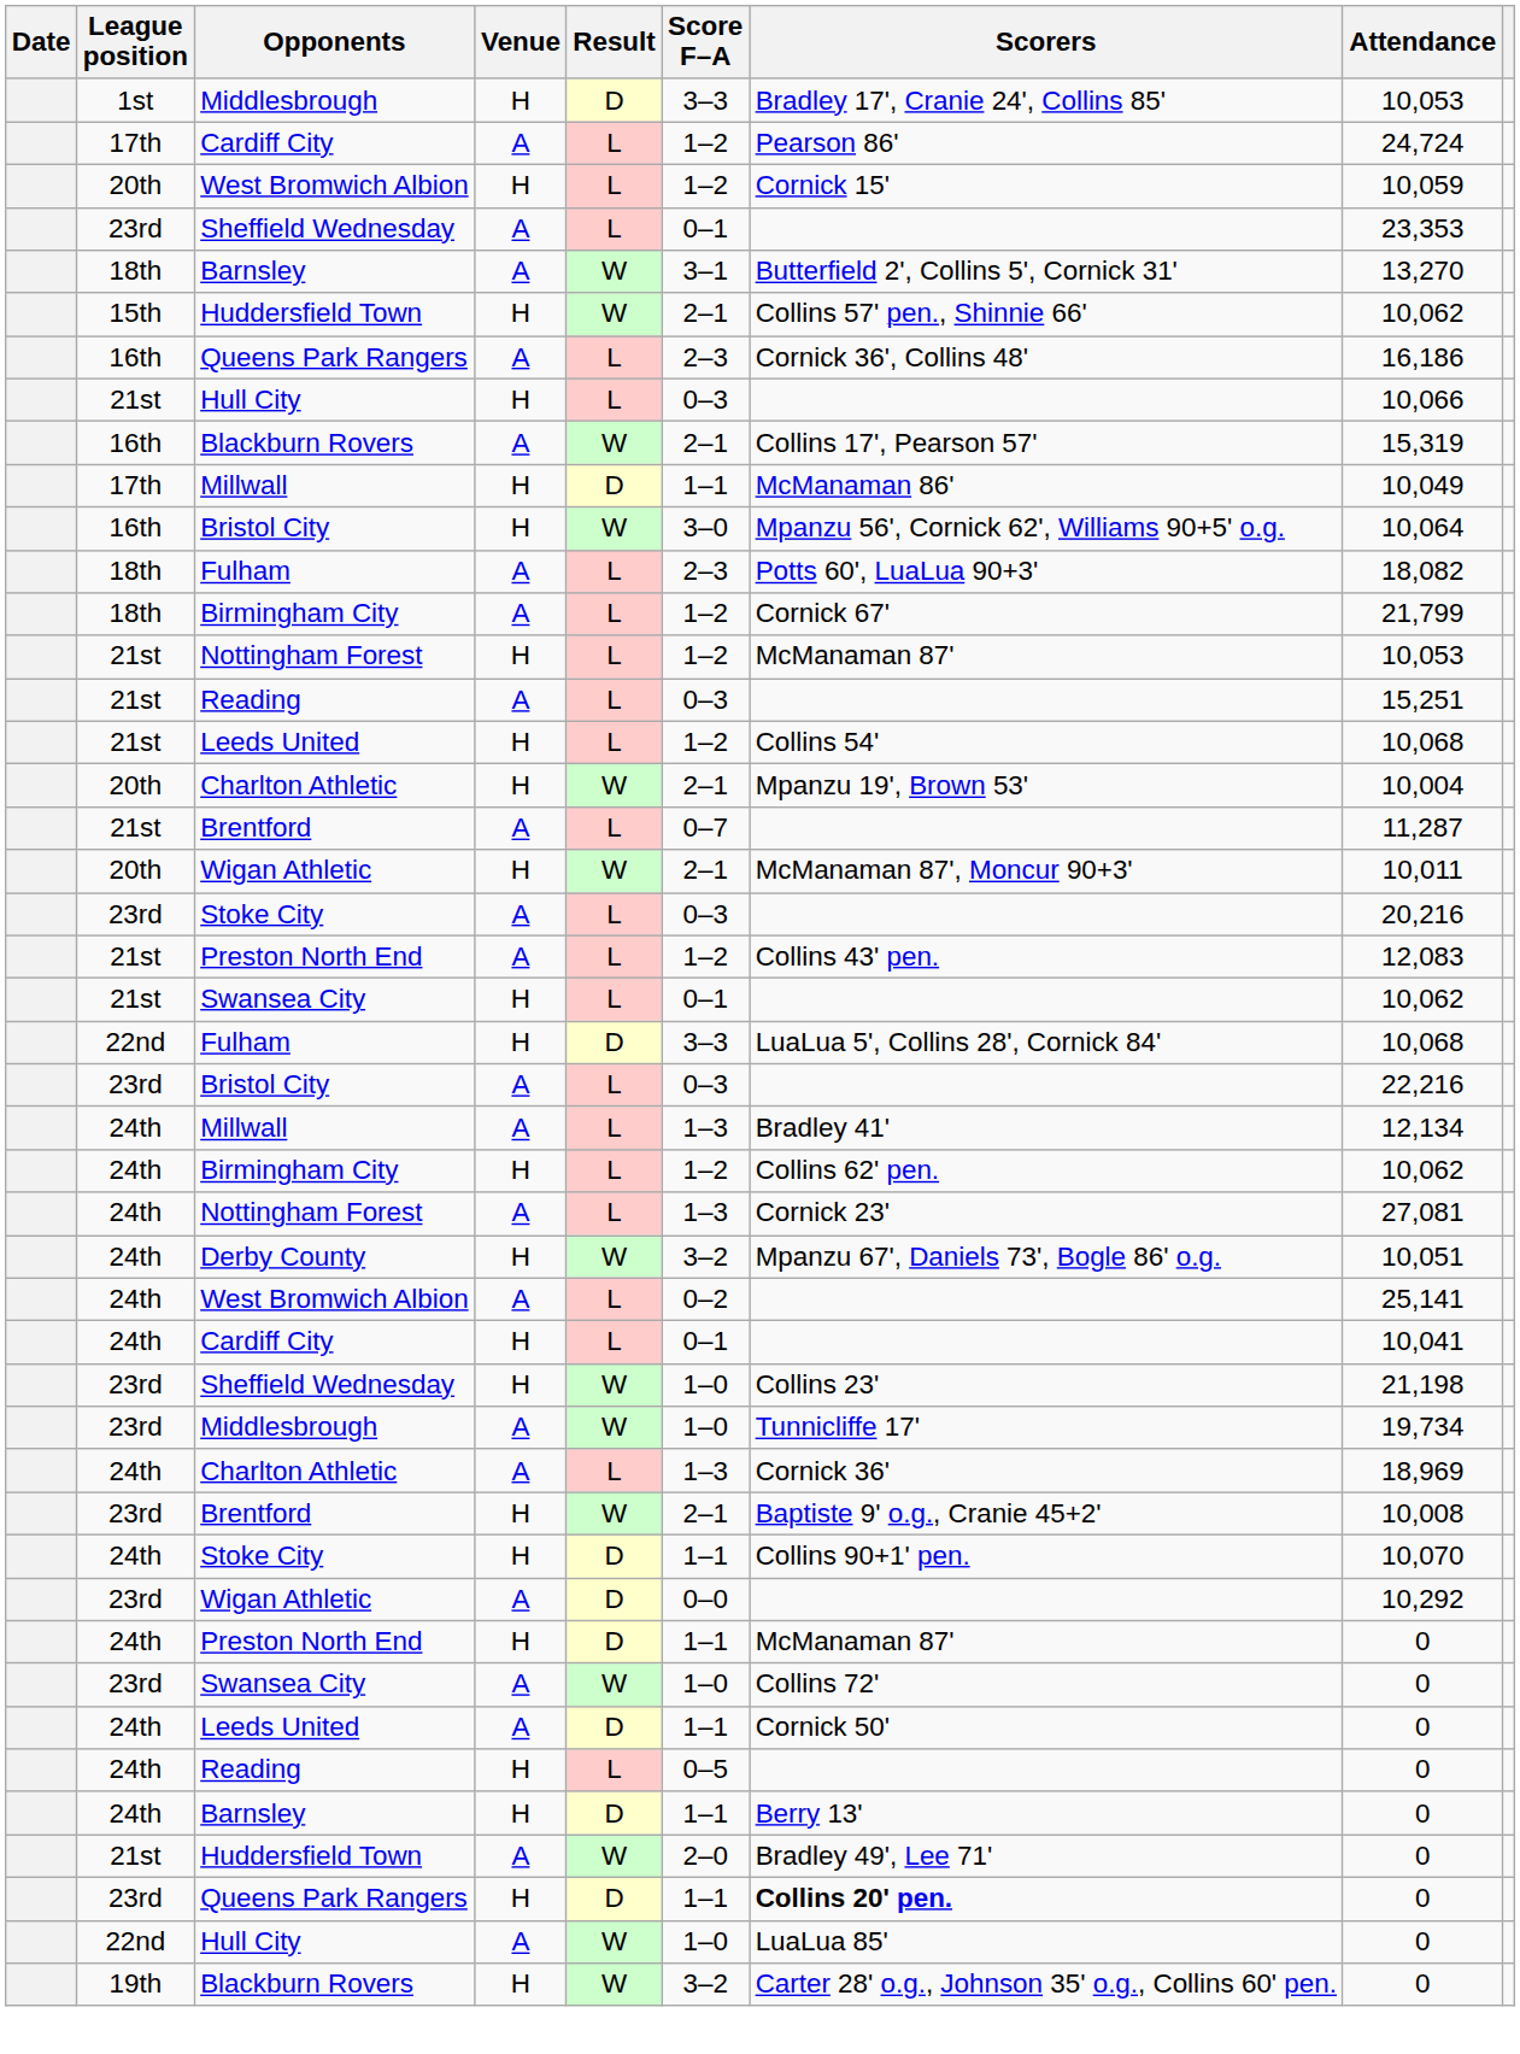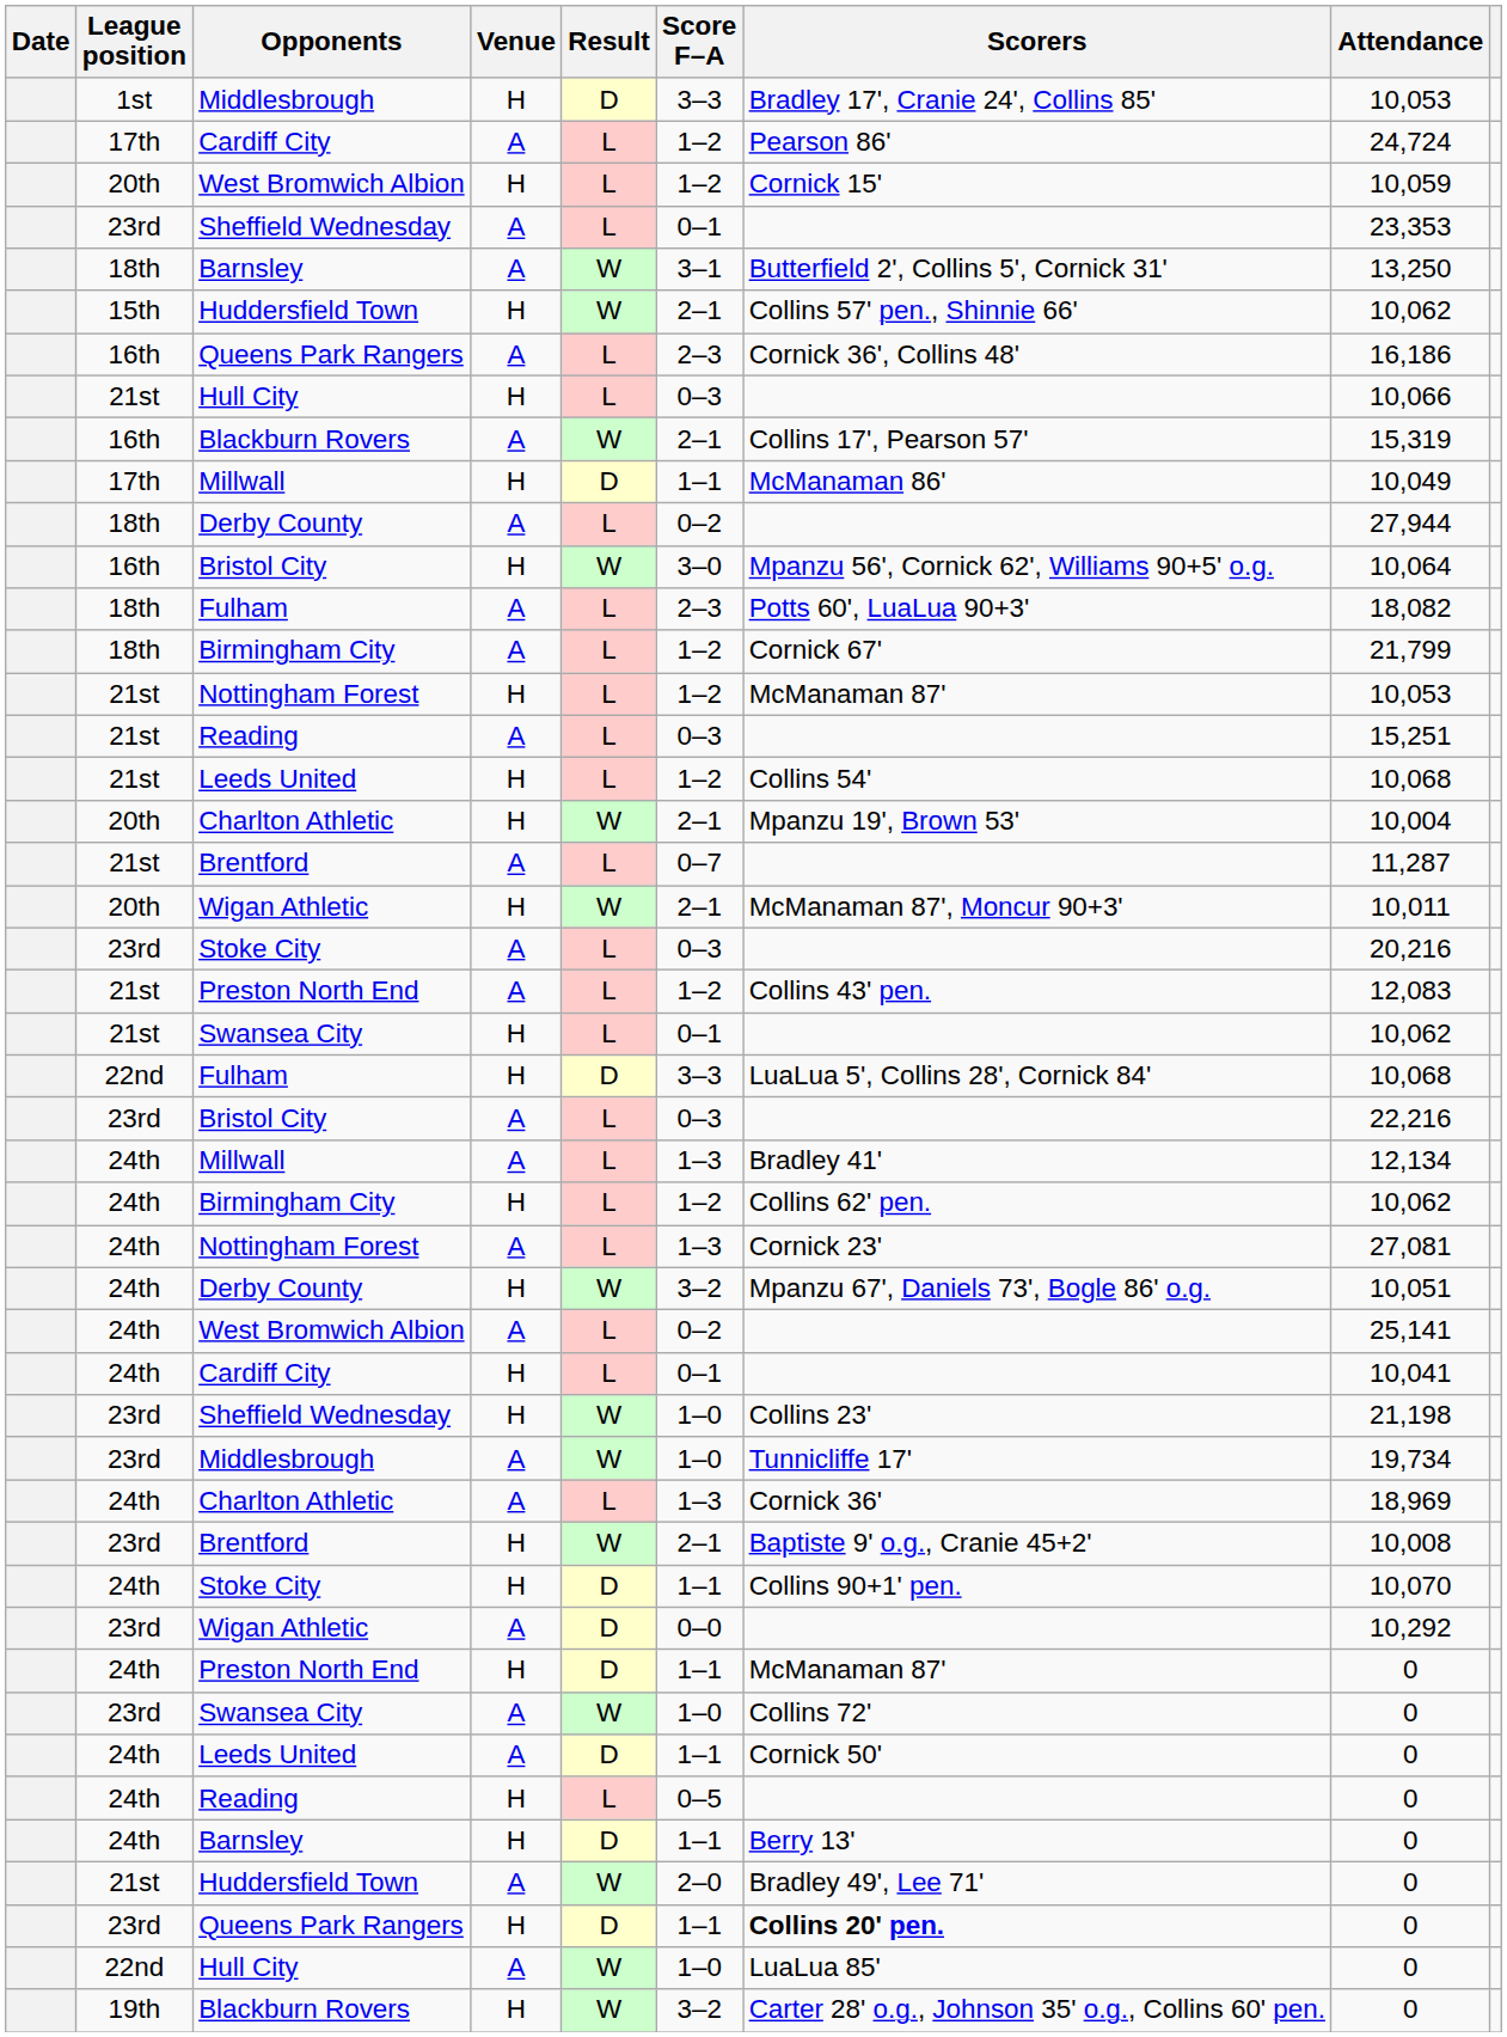Barnsley / A | Attendance: 13,270 -> 13,250
+ row: 18th | Derby County | A | L | 0–2 | 27,944
